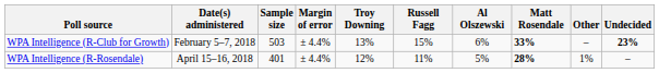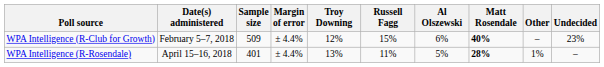WPA Intelligence (R-Club for Growth) | Sample size: 503 -> 509
WPA Intelligence (R-Club for Growth) | Troy Downing: 13% -> 12%
WPA Intelligence (R-Club for Growth) | Matt Rosendale: 33% -> 40%
WPA Intelligence (R-Club for Growth) | Undecided: bold -> normal
WPA Intelligence (R-Rosendale) | Troy Downing: 12% -> 13%
